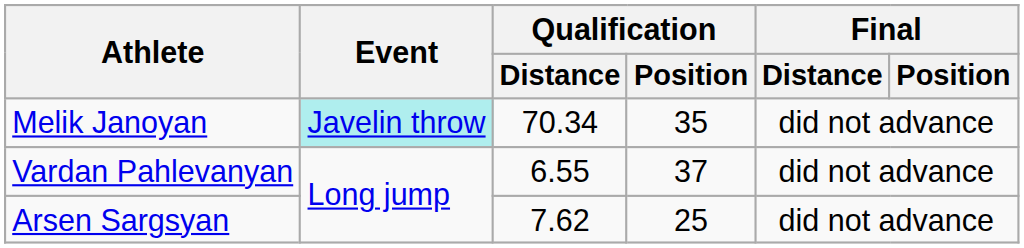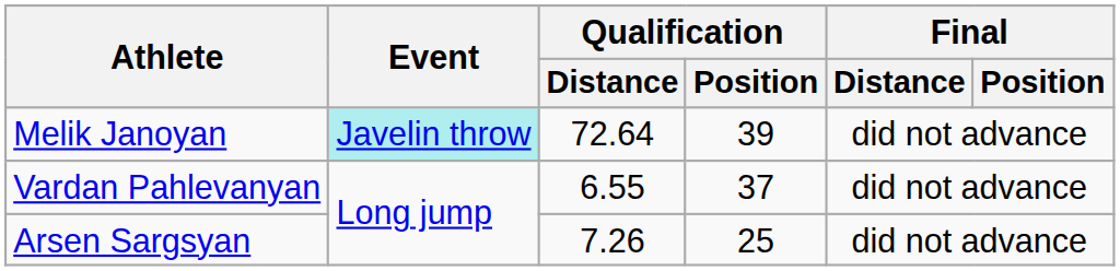Melik Janoyan | Qualification / Distance: 70.34 -> 72.64
Melik Janoyan | Qualification / Position: 35 -> 39
Arsen Sargsyan | Qualification / Distance: 7.62 -> 7.26
